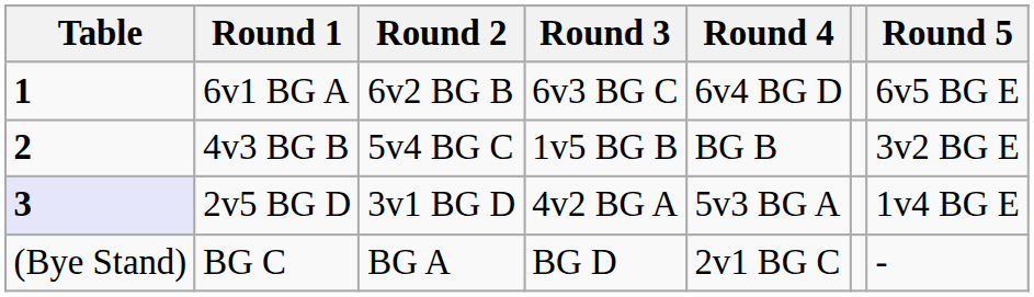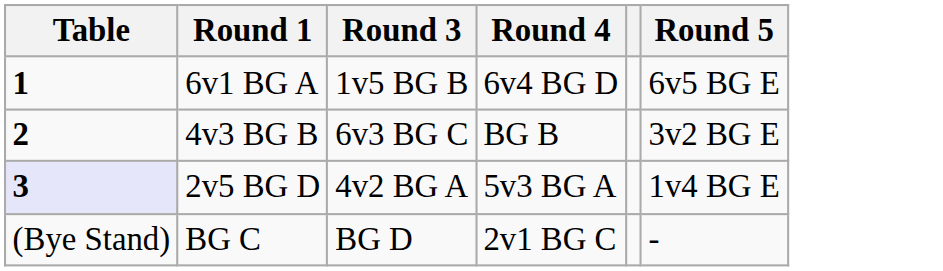- column: Round 2 | 6v2 BG B | 5v4 BG C | 3v1 BG D | BG A
6v1 BG A | Round 3: 6v3 BG C -> 1v5 BG B
4v3 BG B | Round 3: 1v5 BG B -> 6v3 BG C
